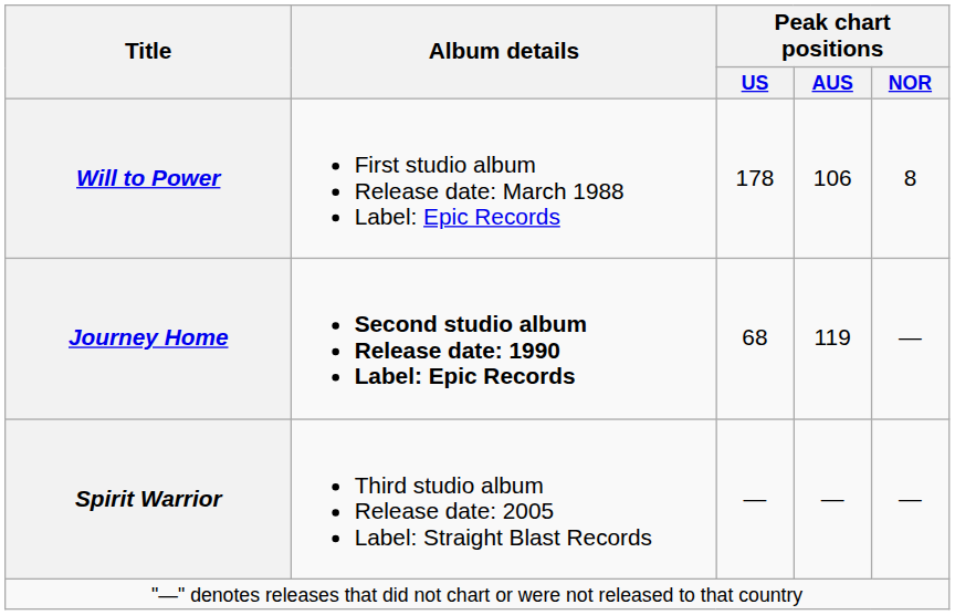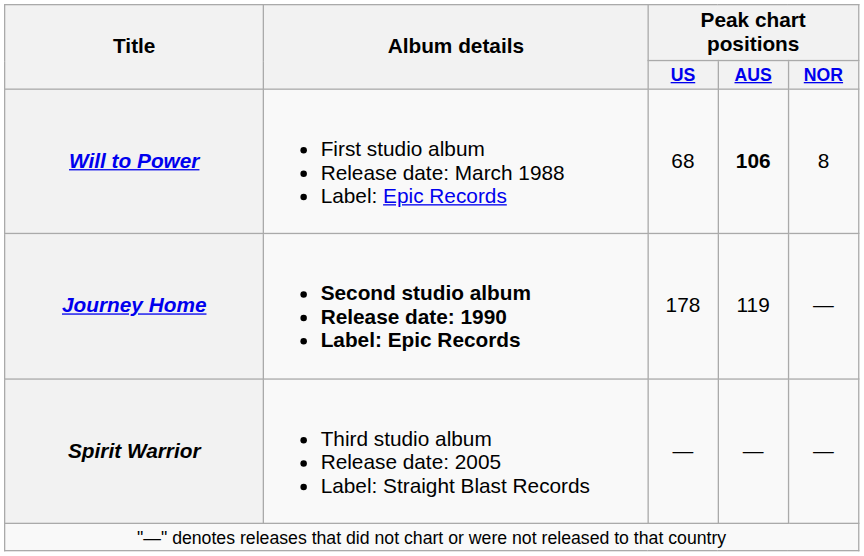Will to Power | Peak chart positions / US: 178 -> 68
Will to Power | Peak chart positions / AUS: normal -> bold
Journey Home | Peak chart positions / US: 68 -> 178
